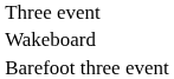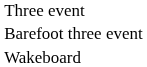rows swapped: Barefoot three event <-> Wakeboard
